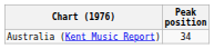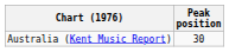Australia (Kent Music Report) | Peak position: 34 -> 30
